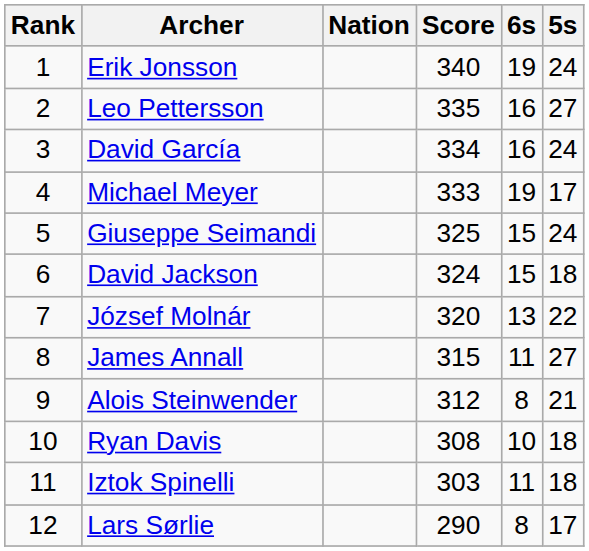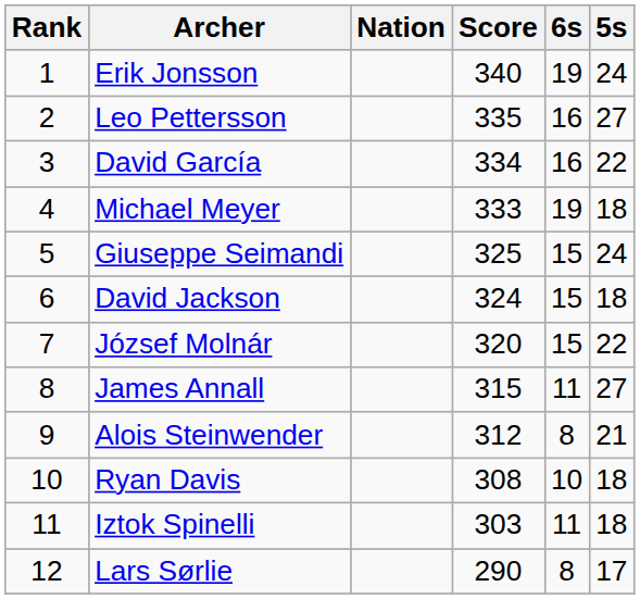David García | 5s: 24 -> 22
Michael Meyer | 5s: 17 -> 18
József Molnár | 6s: 13 -> 15
